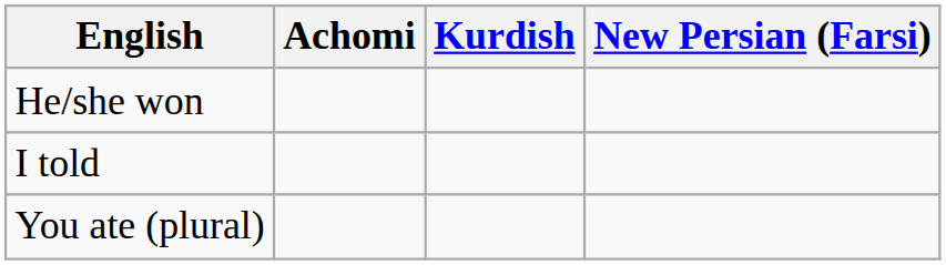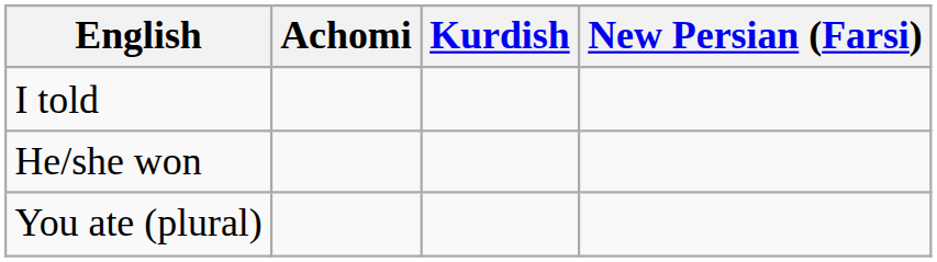rows swapped: I told <-> He/she won
